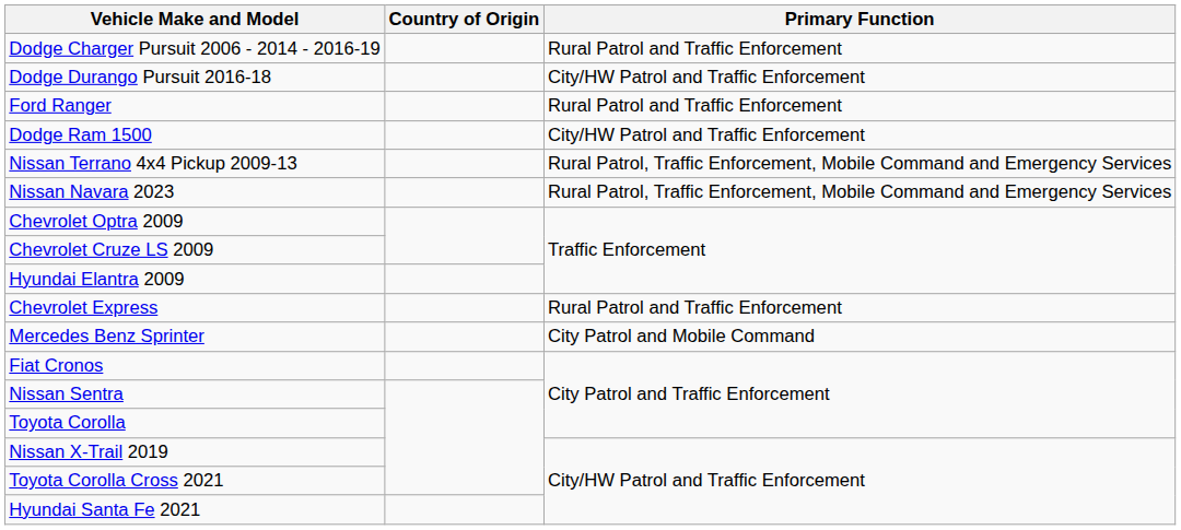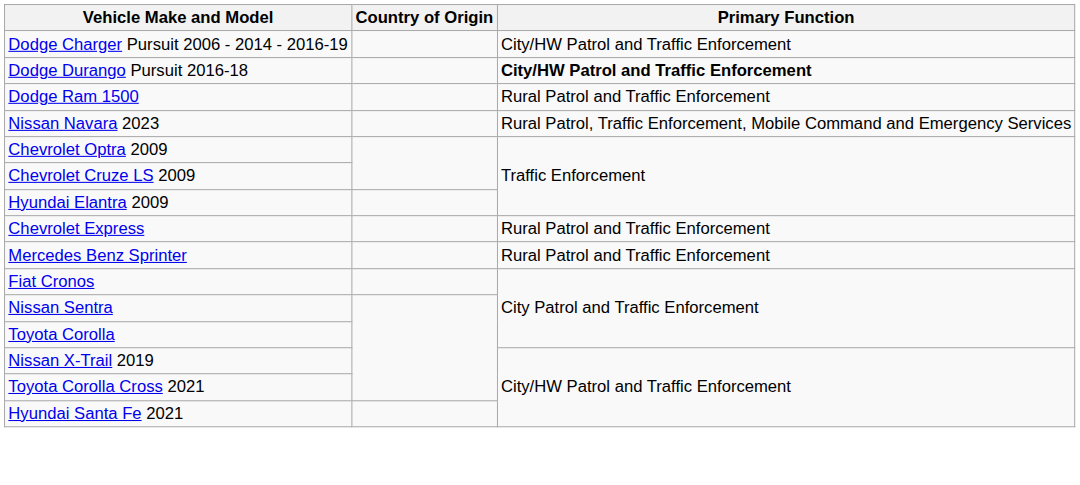Dodge Charger Pursuit 2006 - 2014 - 2016-19 | Primary Function: Rural Patrol and Traffic Enforcement -> City/HW Patrol and Traffic Enforcement
Dodge Durango Pursuit 2016-18 | Primary Function: normal -> bold
- row: Ford Ranger | Rural Patrol and Traffic Enforcement
Dodge Ram 1500 | Primary Function: City/HW Patrol and Traffic Enforcement -> Rural Patrol and Traffic Enforcement
- row: Nissan Terrano 4x4 Pickup 2009-13 | Rural Patrol, Traffic Enforcement, Mobile Command and Emergency Services
Mercedes Benz Sprinter | Primary Function: City Patrol and Mobile Command -> Rural Patrol and Traffic Enforcement
